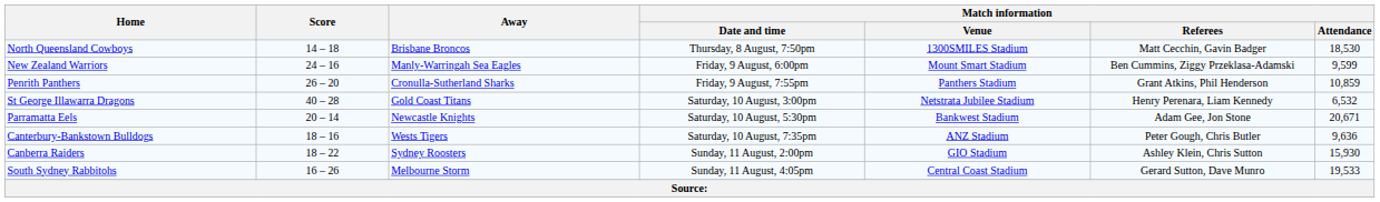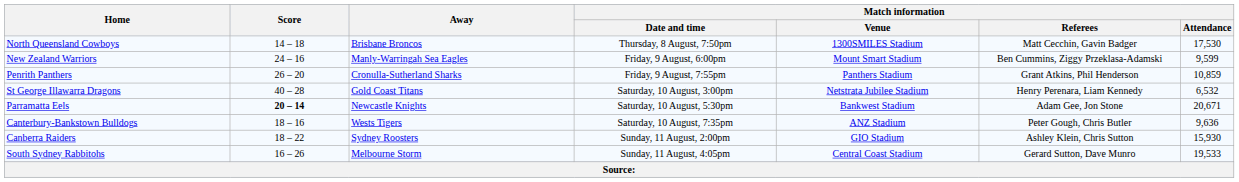North Queensland Cowboys | Match information / Attendance: 18,530 -> 17,530
Parramatta Eels | Score: normal -> bold
